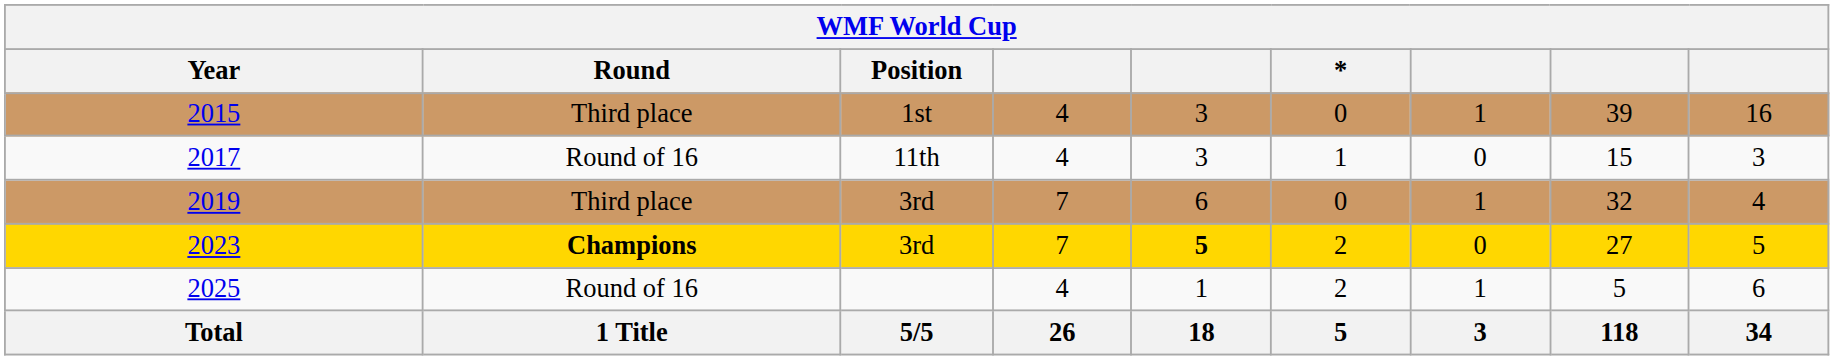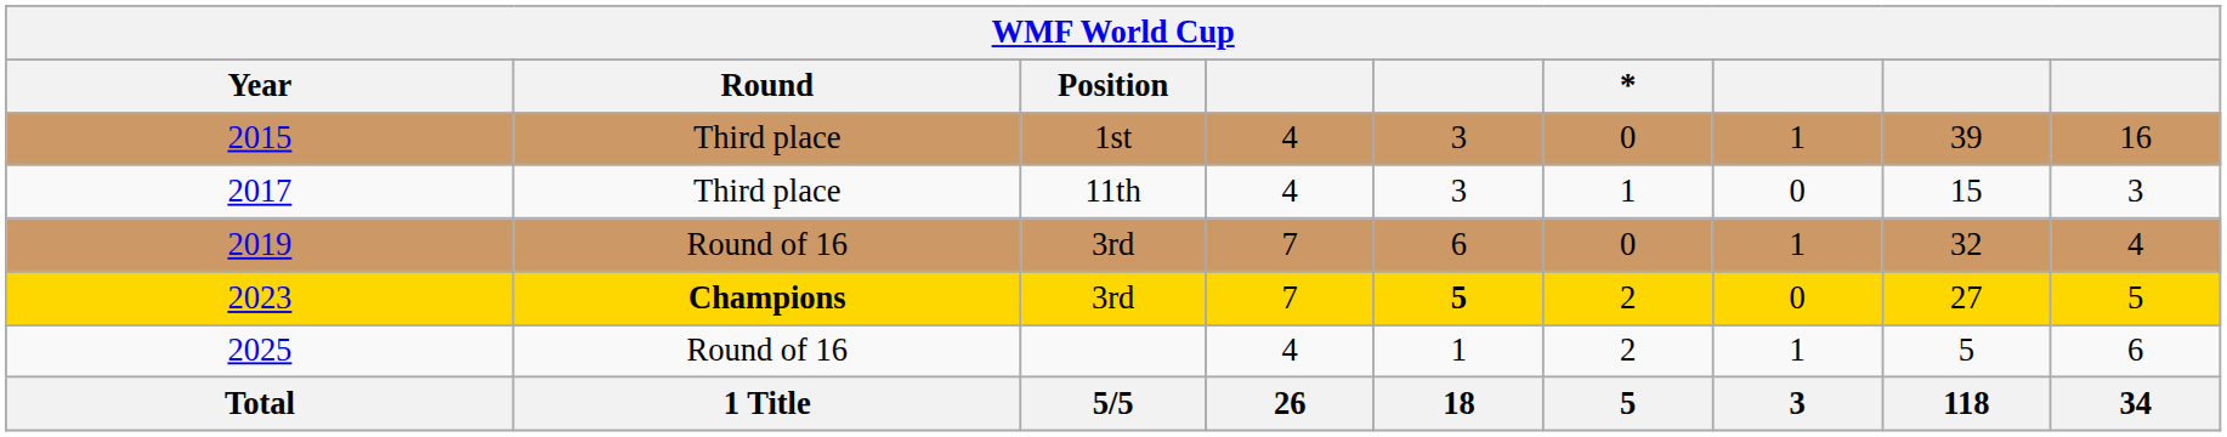2017 | Round: Round of 16 -> Third place
2019 | Round: Third place -> Round of 16
